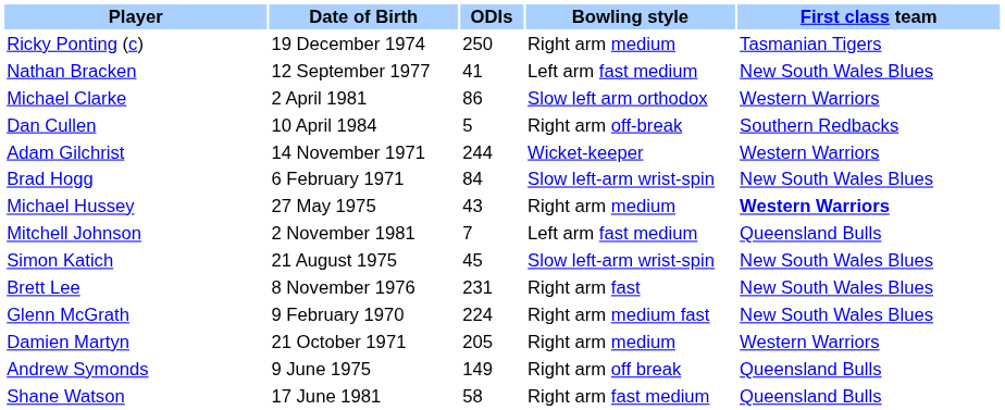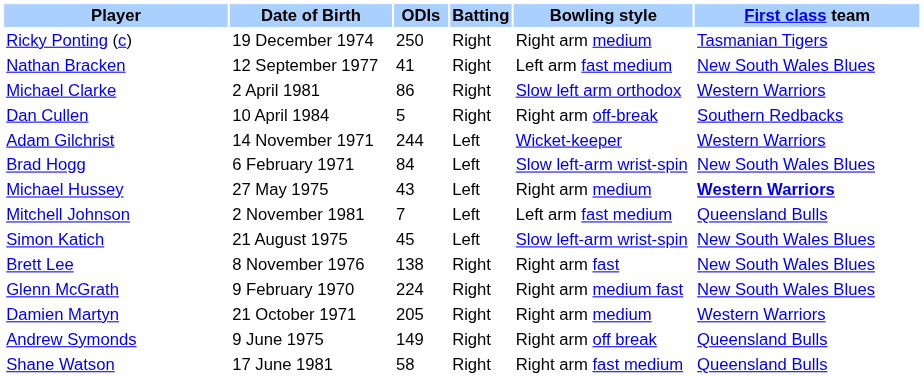+ column: Batting | Right | Right | Right | Right | Left | Left | Left | Left | Left | Right | Right | Right | Right | Right
Brett Lee | ODIs: 231 -> 138
